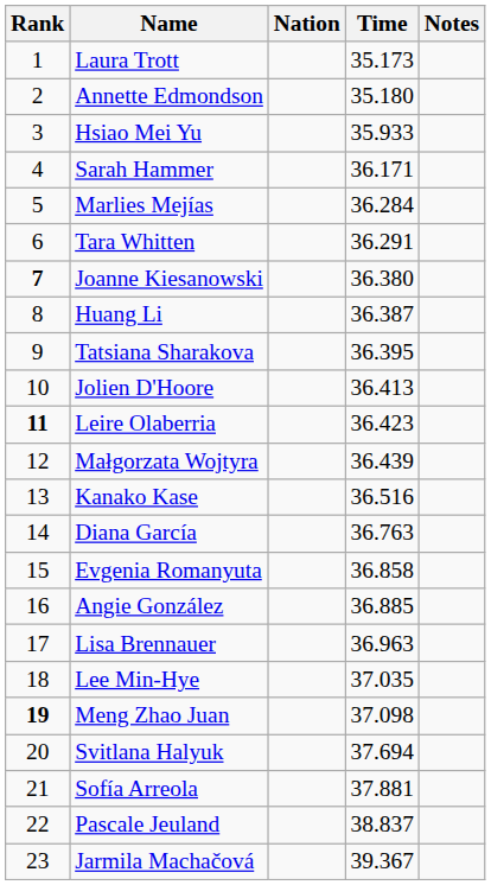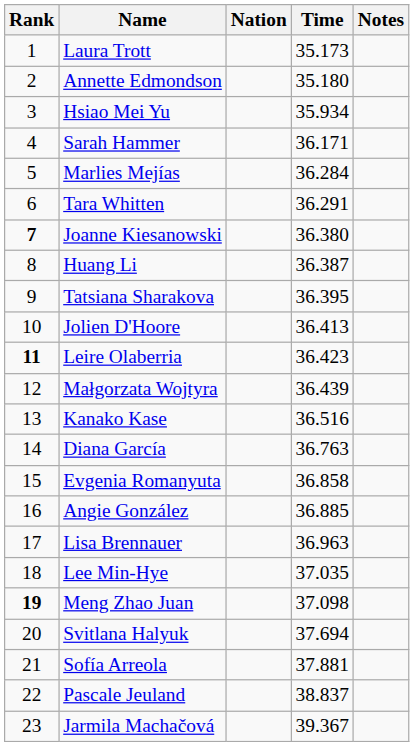Hsiao Mei Yu | Time: 35.933 -> 35.934
